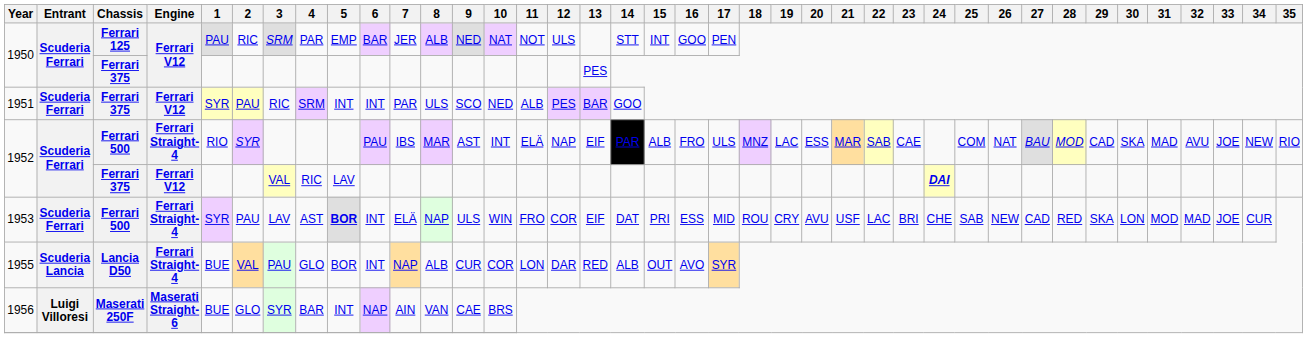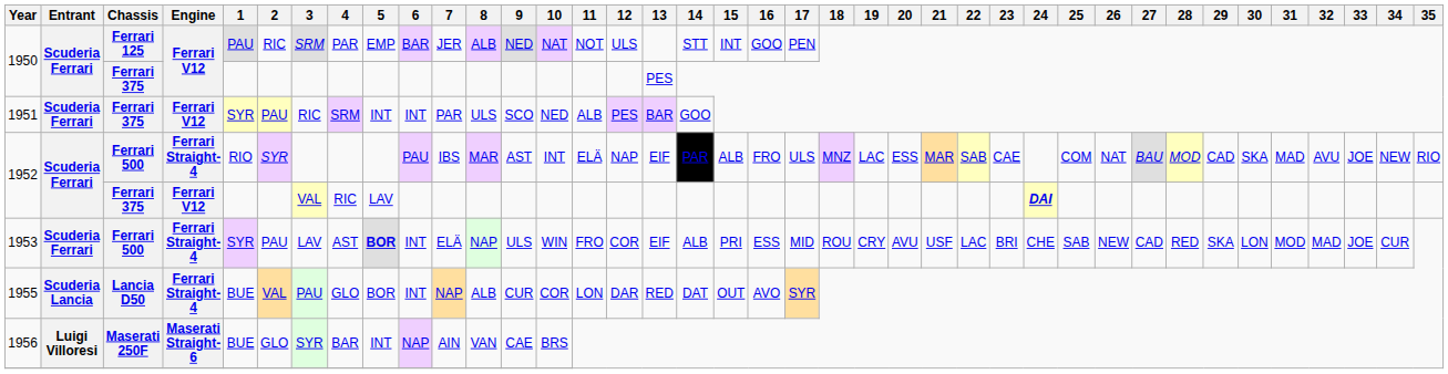1953 | 14: DAT -> ALB
1955 | 14: ALB -> DAT
